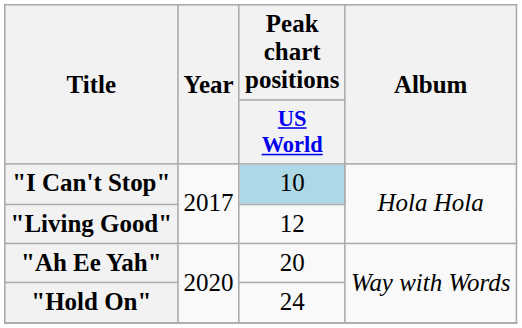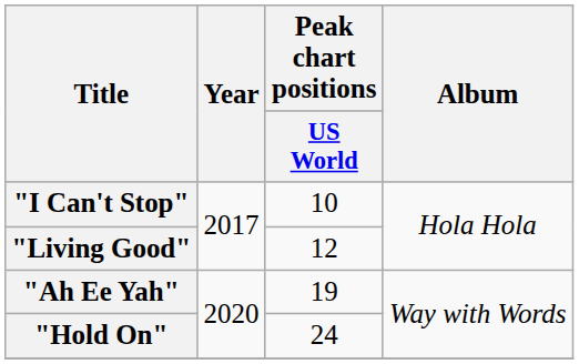"I Can't Stop" | Peak chart positions / US World: lightblue background -> no background
"Ah Ee Yah" | Peak chart positions / US World: 20 -> 19
